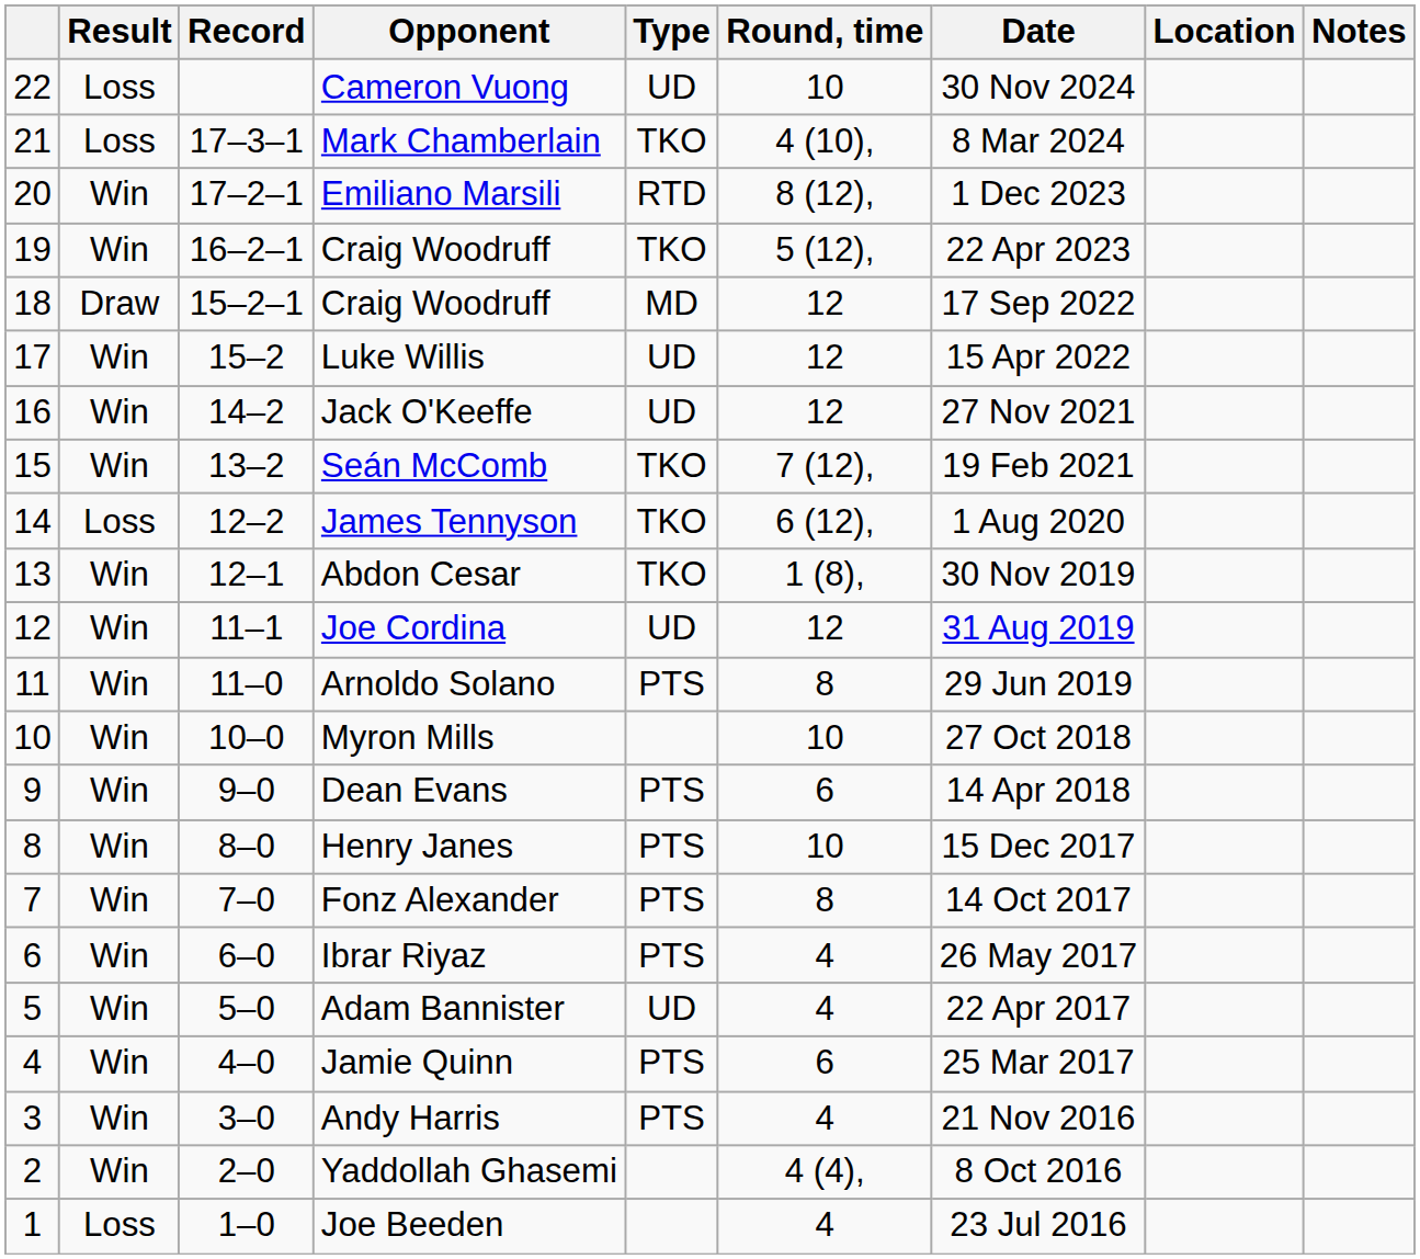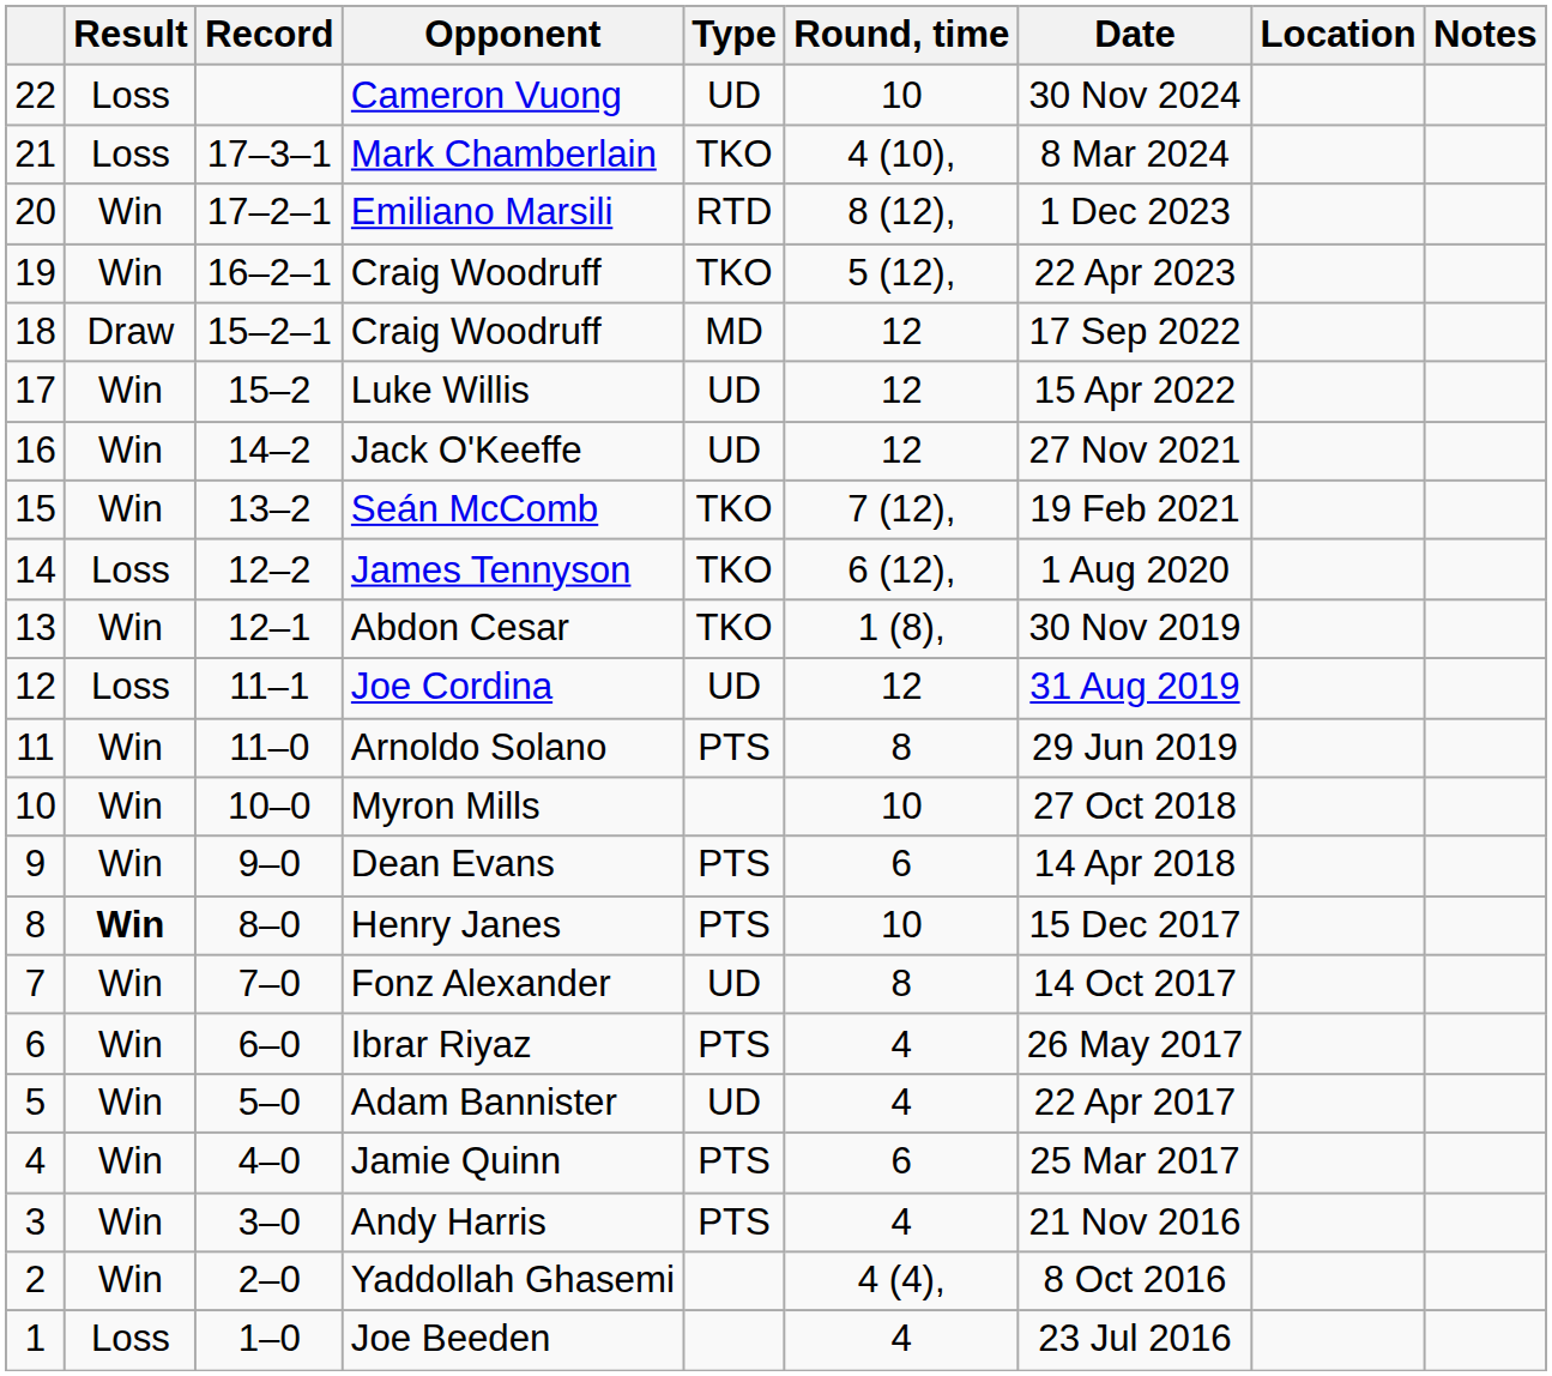Joe Cordina | Result: Win -> Loss
Henry Janes | Result: normal -> bold
Fonz Alexander | Type: PTS -> UD
